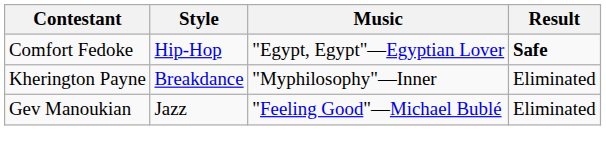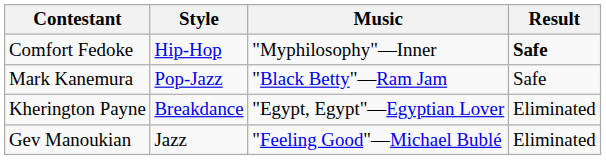Comfort Fedoke | Music: "Egypt, Egypt"—Egyptian Lover -> "Myphilosophy"—Inner
+ row: Mark Kanemura | Pop-Jazz | "Black Betty"—Ram Jam | Safe
Kherington Payne | Music: "Myphilosophy"—Inner -> "Egypt, Egypt"—Egyptian Lover
